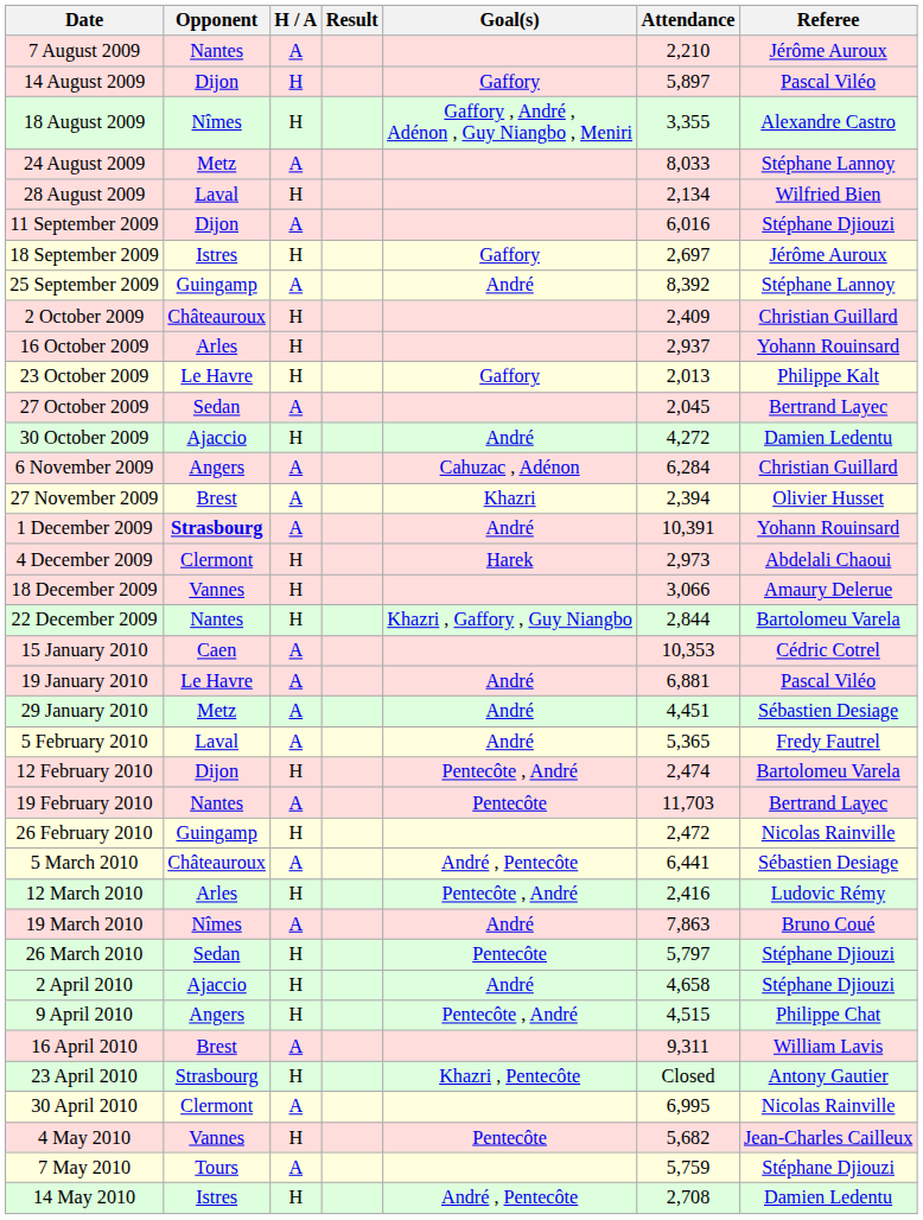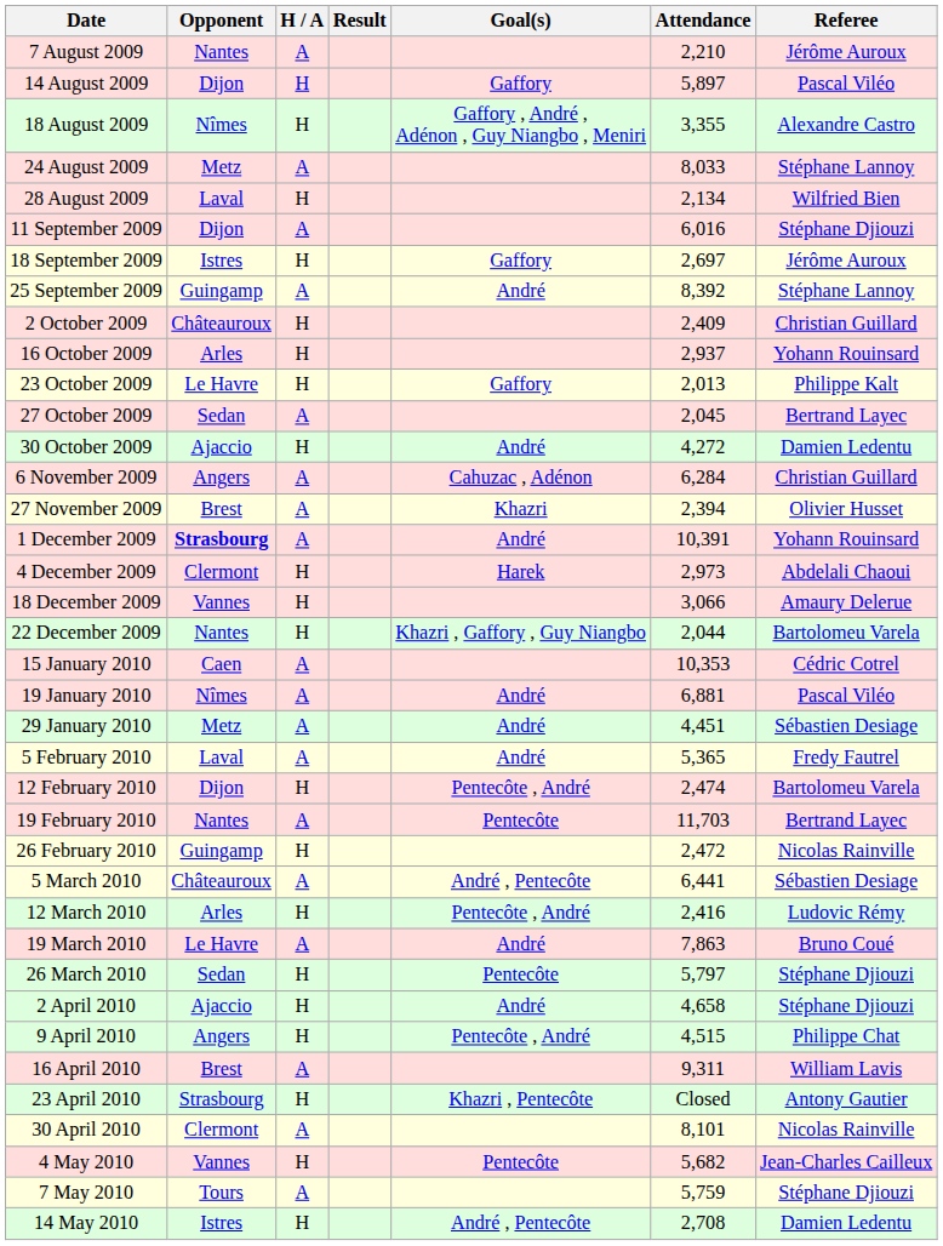22 December 2009 | Attendance: 2,844 -> 2,044
19 January 2010 | Opponent: Le Havre -> Nîmes
19 March 2010 | Opponent: Nîmes -> Le Havre
30 April 2010 | Attendance: 6,995 -> 8,101
